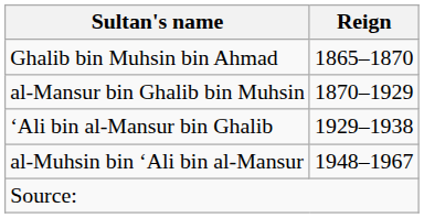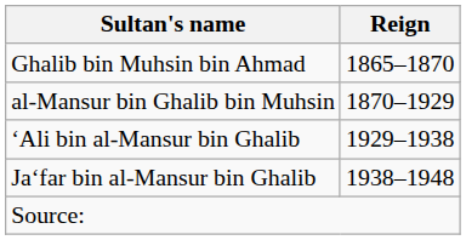+ row: Ja‘far bin al-Mansur bin Ghalib | 1938–1948
- row: al-Muhsin bin ‘Ali bin al-Mansur | 1948–1967
